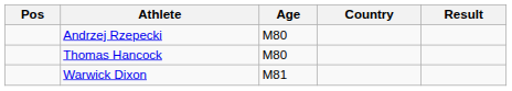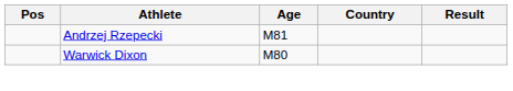Andrzej Rzepecki | Age: M80 -> M81
- row: Thomas Hancock | M80
Warwick Dixon | Age: M81 -> M80
